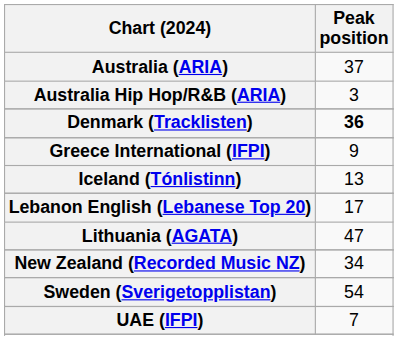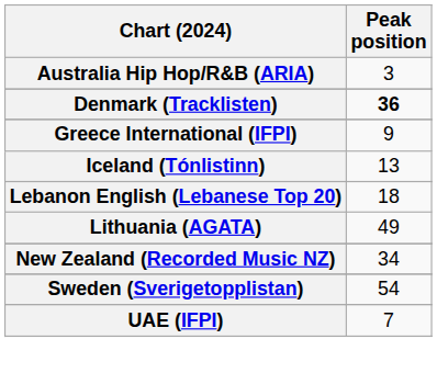- row: Australia (ARIA) | 37
Lebanon English (Lebanese Top 20) | Peak position: 17 -> 18
Lithuania (AGATA) | Peak position: 47 -> 49
